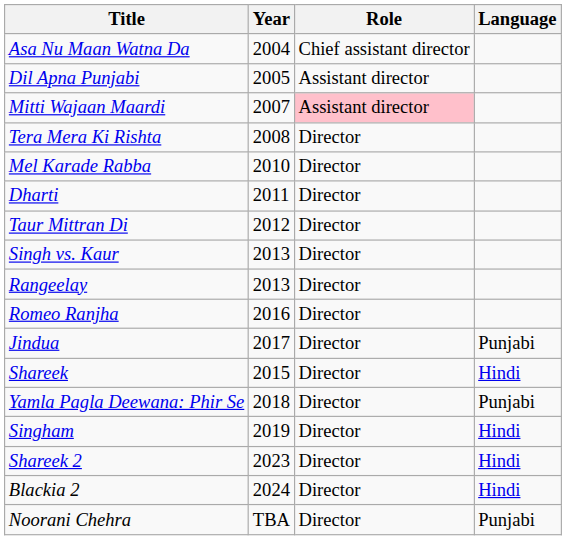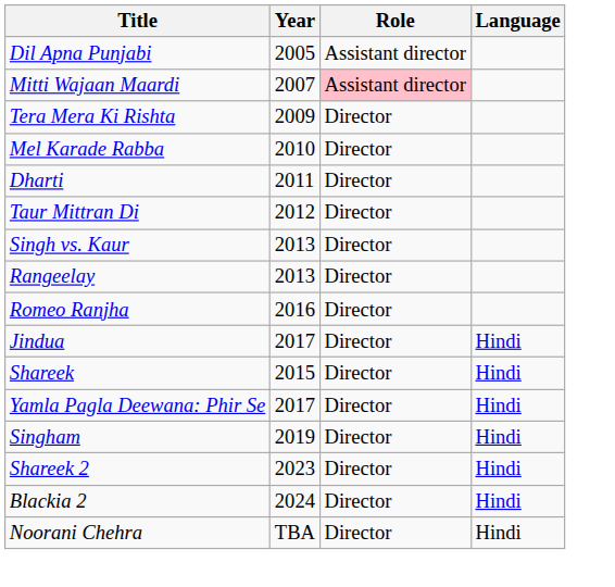- row: Asa Nu Maan Watna Da | 2004 | Chief assistant director
Tera Mera Ki Rishta | Year: 2008 -> 2009
Jindua | Language: Punjabi -> Hindi
Yamla Pagla Deewana: Phir Se | Year: 2018 -> 2017
Yamla Pagla Deewana: Phir Se | Language: Punjabi -> Hindi
Noorani Chehra | Language: Punjabi -> Hindi
